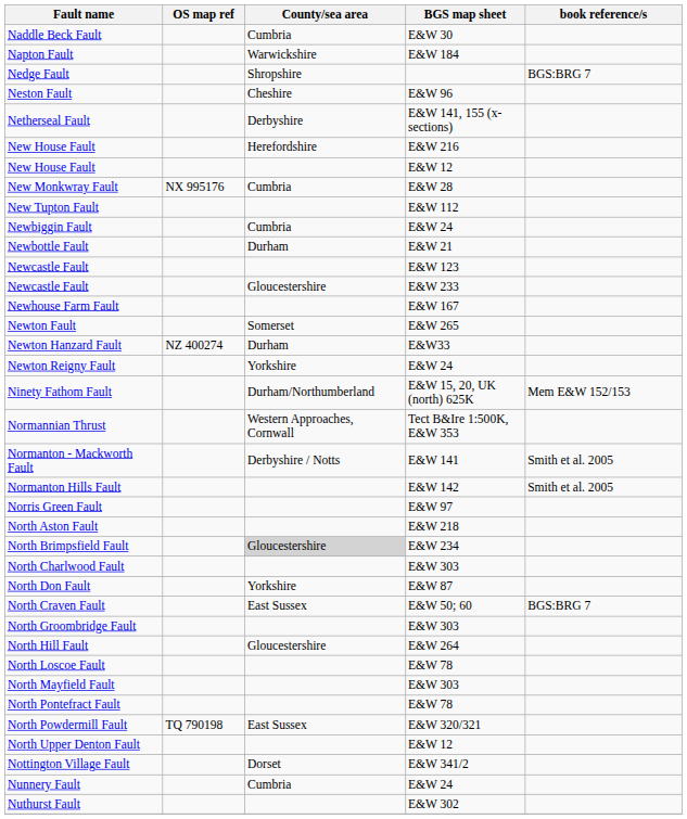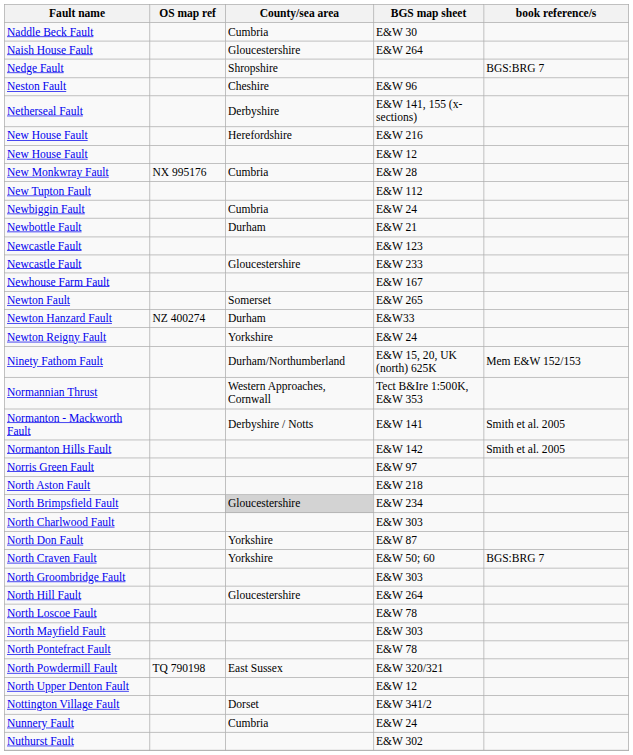+ row: Naish House Fault | Gloucestershire | E&W 264
- row: Napton Fault | Warwickshire | E&W 184
North Craven Fault | County/sea area: East Sussex -> Yorkshire
